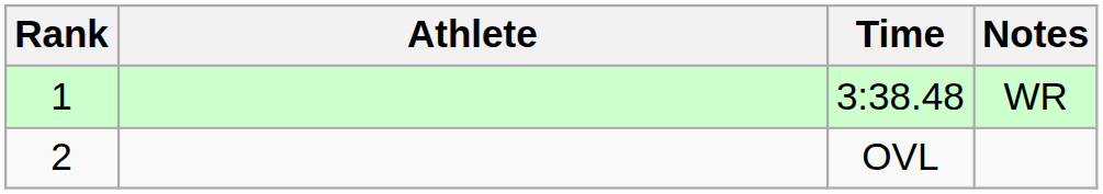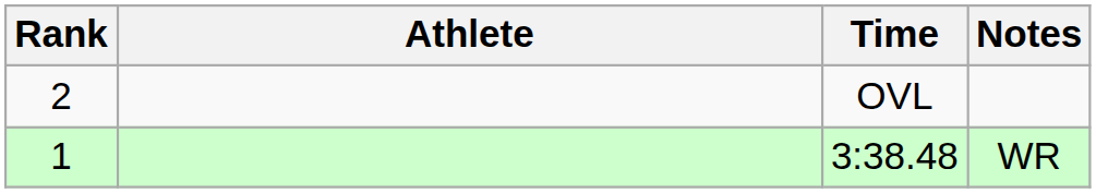rows swapped: 3:38.48 <-> OVL
